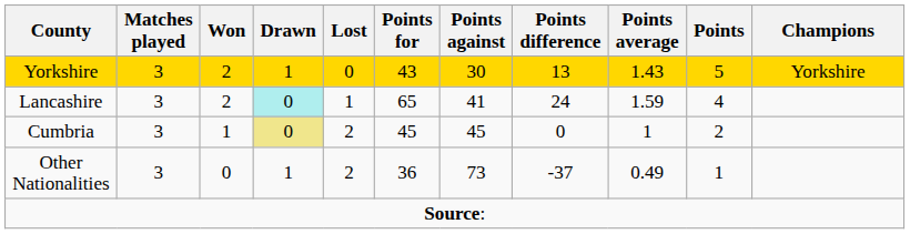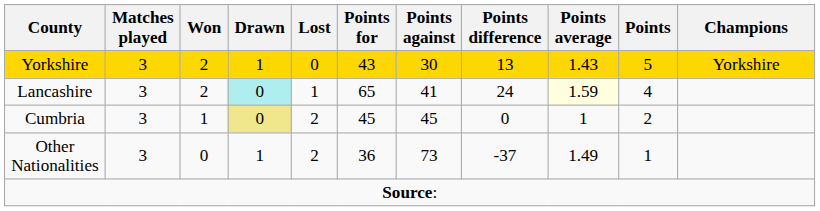Lancashire | Points average: no background -> lightyellow background
Other Nationalities | Points average: 0.49 -> 1.49
